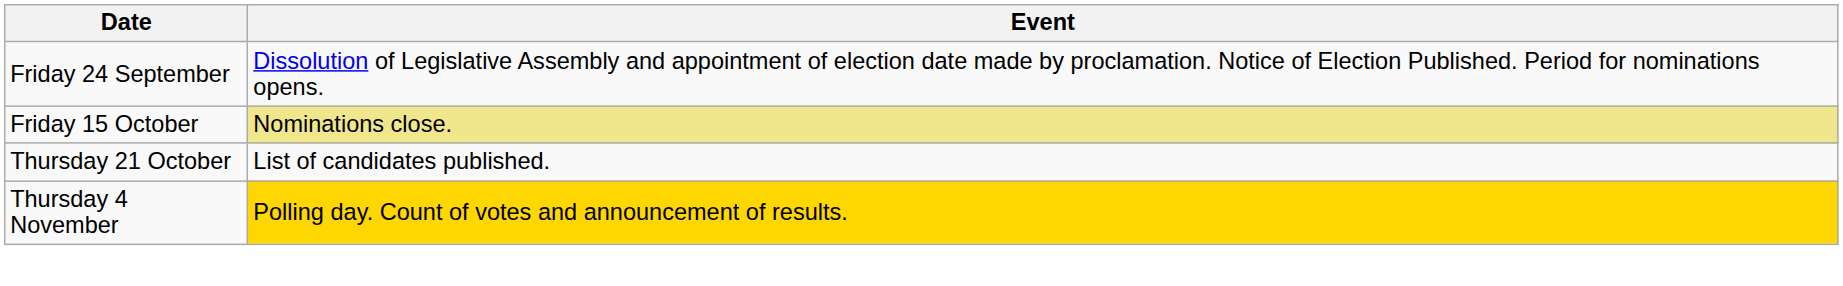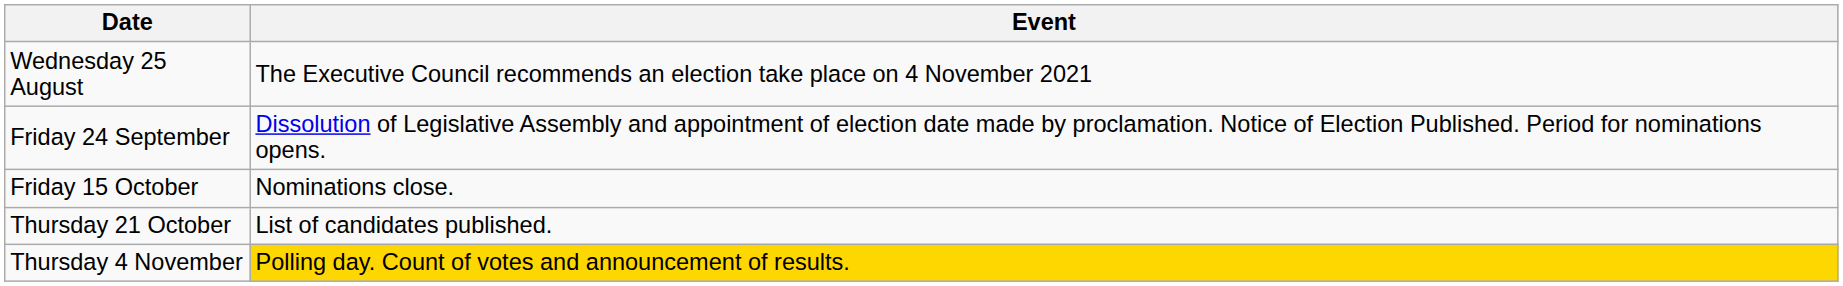+ row: Wednesday 25 August | The Executive Council recommends an election take place on 4 November 2021
Friday 15 October | Event: khaki background -> no background
